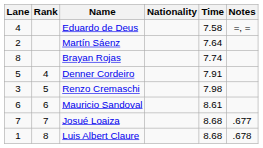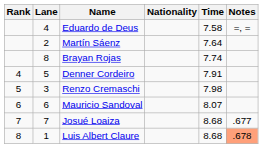columns swapped: Rank <-> Lane
Mauricio Sandoval | Time: 8.61 -> 8.07
Luis Albert Claure | Notes: no background -> lightsalmon background
